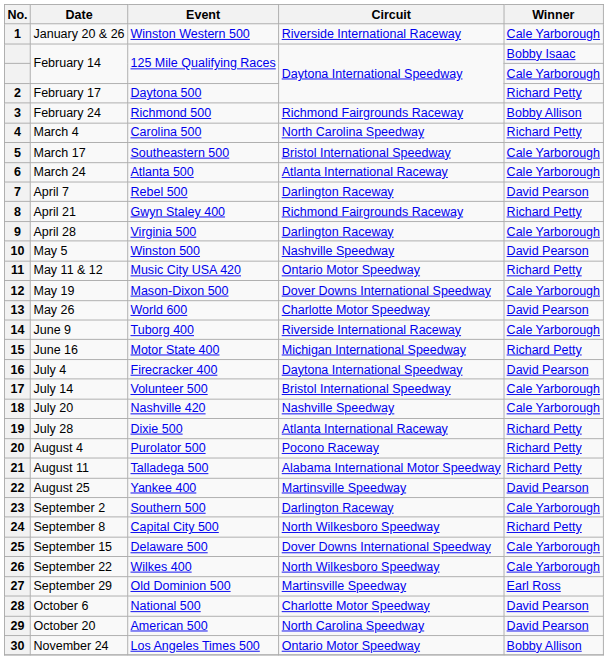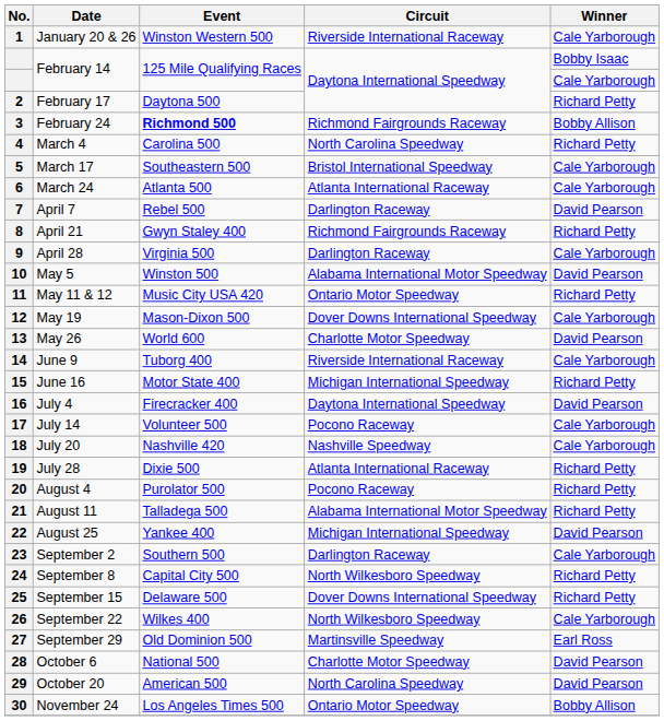3 | Event: normal -> bold
10 | Circuit: Nashville Speedway -> Alabama International Motor Speedway
17 | Circuit: Bristol International Speedway -> Pocono Raceway
22 | Circuit: Martinsville Speedway -> Michigan International Speedway
25 | Winner: Cale Yarborough -> Richard Petty
